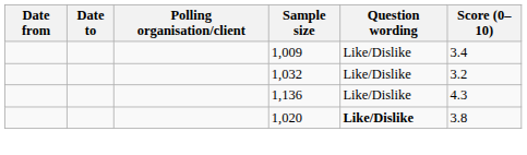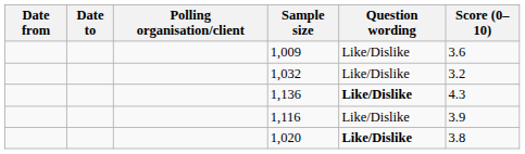1,009 | Score (0–10): 3.4 -> 3.6
1,136 | Question wording: normal -> bold
+ row: 1,116 | Like/Dislike | 3.9
